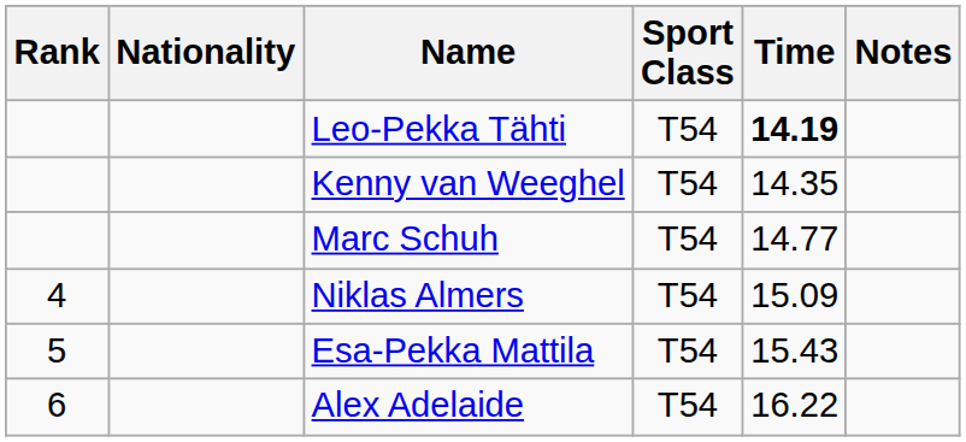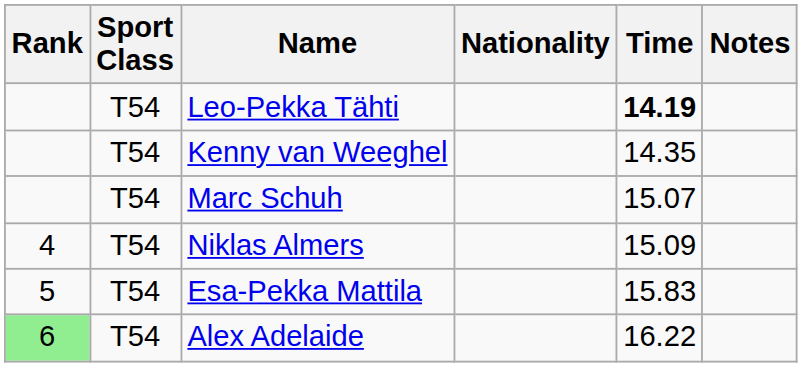columns swapped: Sport Class <-> Nationality
Marc Schuh | Time: 14.77 -> 15.07
Esa-Pekka Mattila | Time: 15.43 -> 15.83
Alex Adelaide | Rank: no background -> lightgreen background
